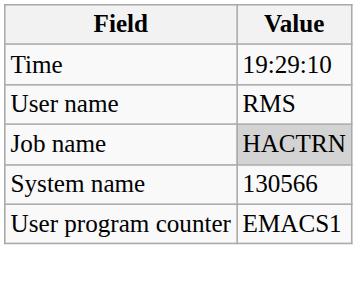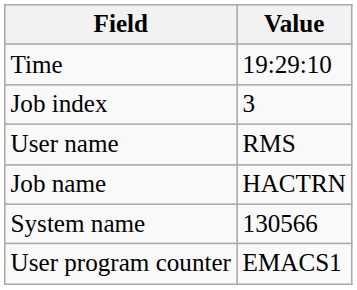+ row: Job index | 3
Job name | Value: lightgrey background -> no background
